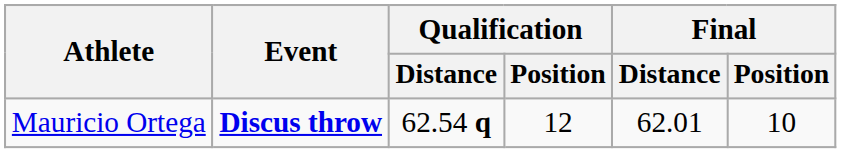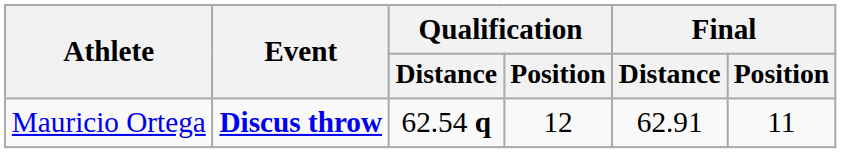Mauricio Ortega | Final / Distance: 62.01 -> 62.91
Mauricio Ortega | Final / Position: 10 -> 11
